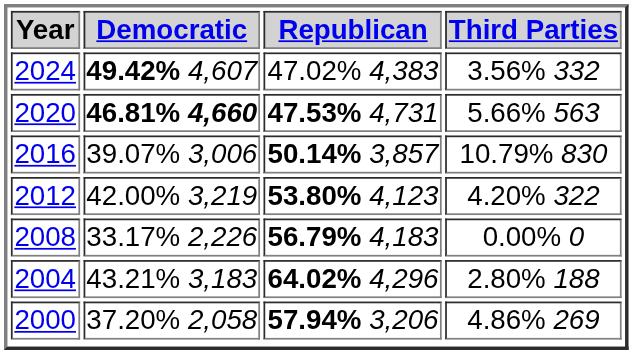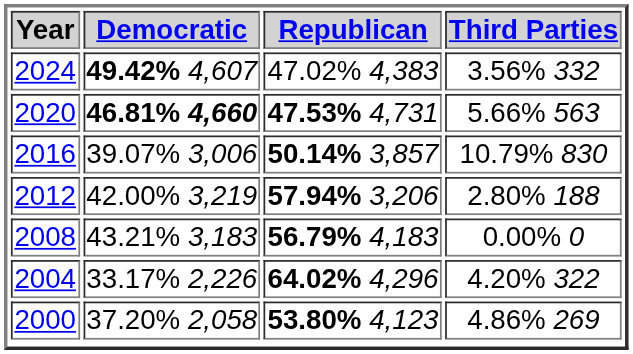2012 | Republican: 53.80% 4,123 -> 57.94% 3,206
2012 | Third Parties: 4.20% 322 -> 2.80% 188
2008 | Democratic: 33.17% 2,226 -> 43.21% 3,183
2004 | Democratic: 43.21% 3,183 -> 33.17% 2,226
2004 | Third Parties: 2.80% 188 -> 4.20% 322
2000 | Republican: 57.94% 3,206 -> 53.80% 4,123
